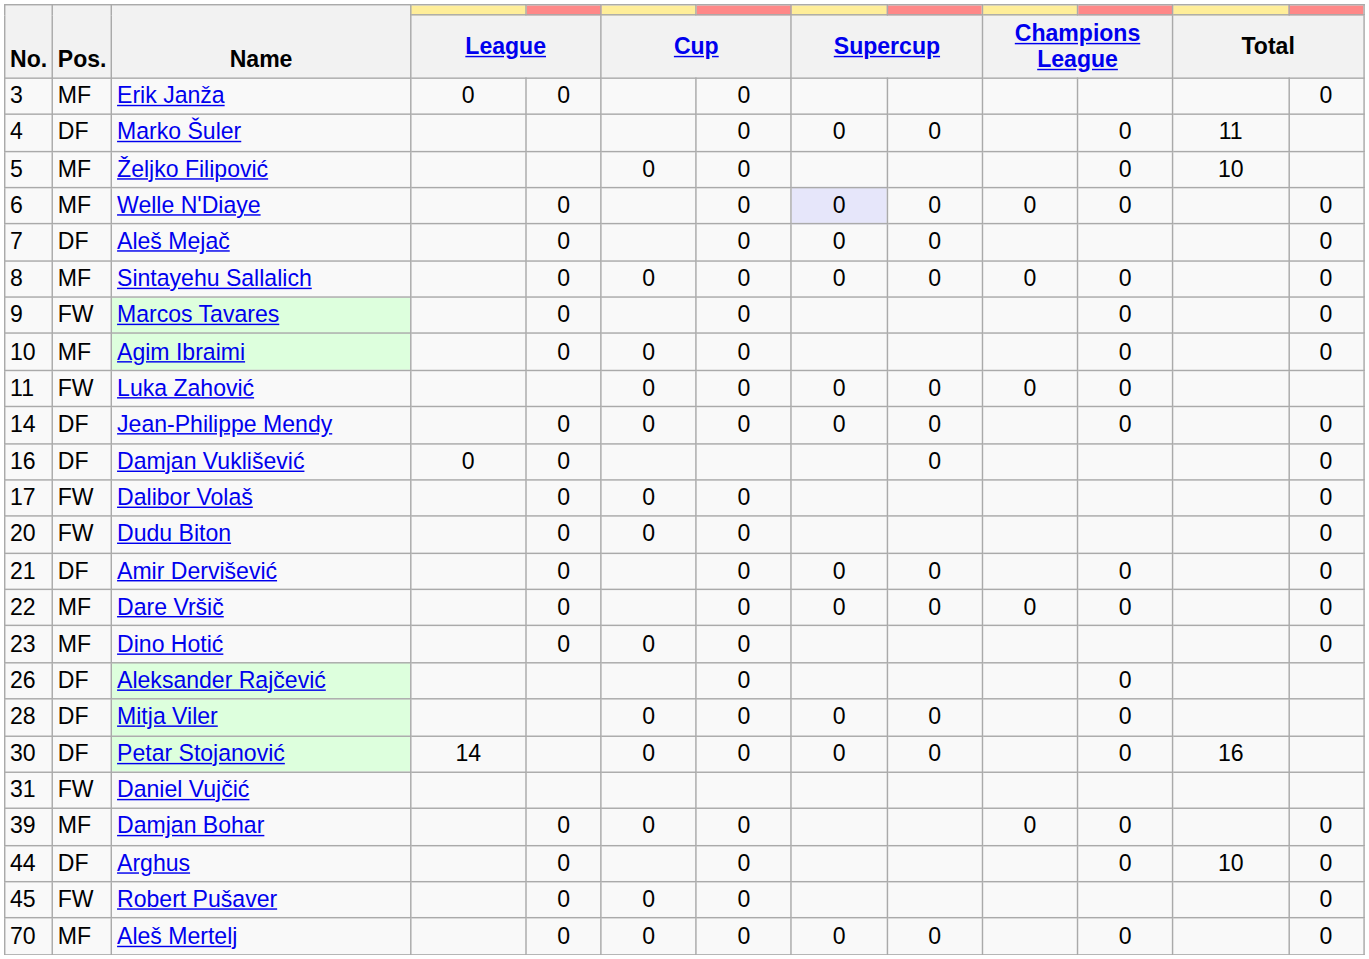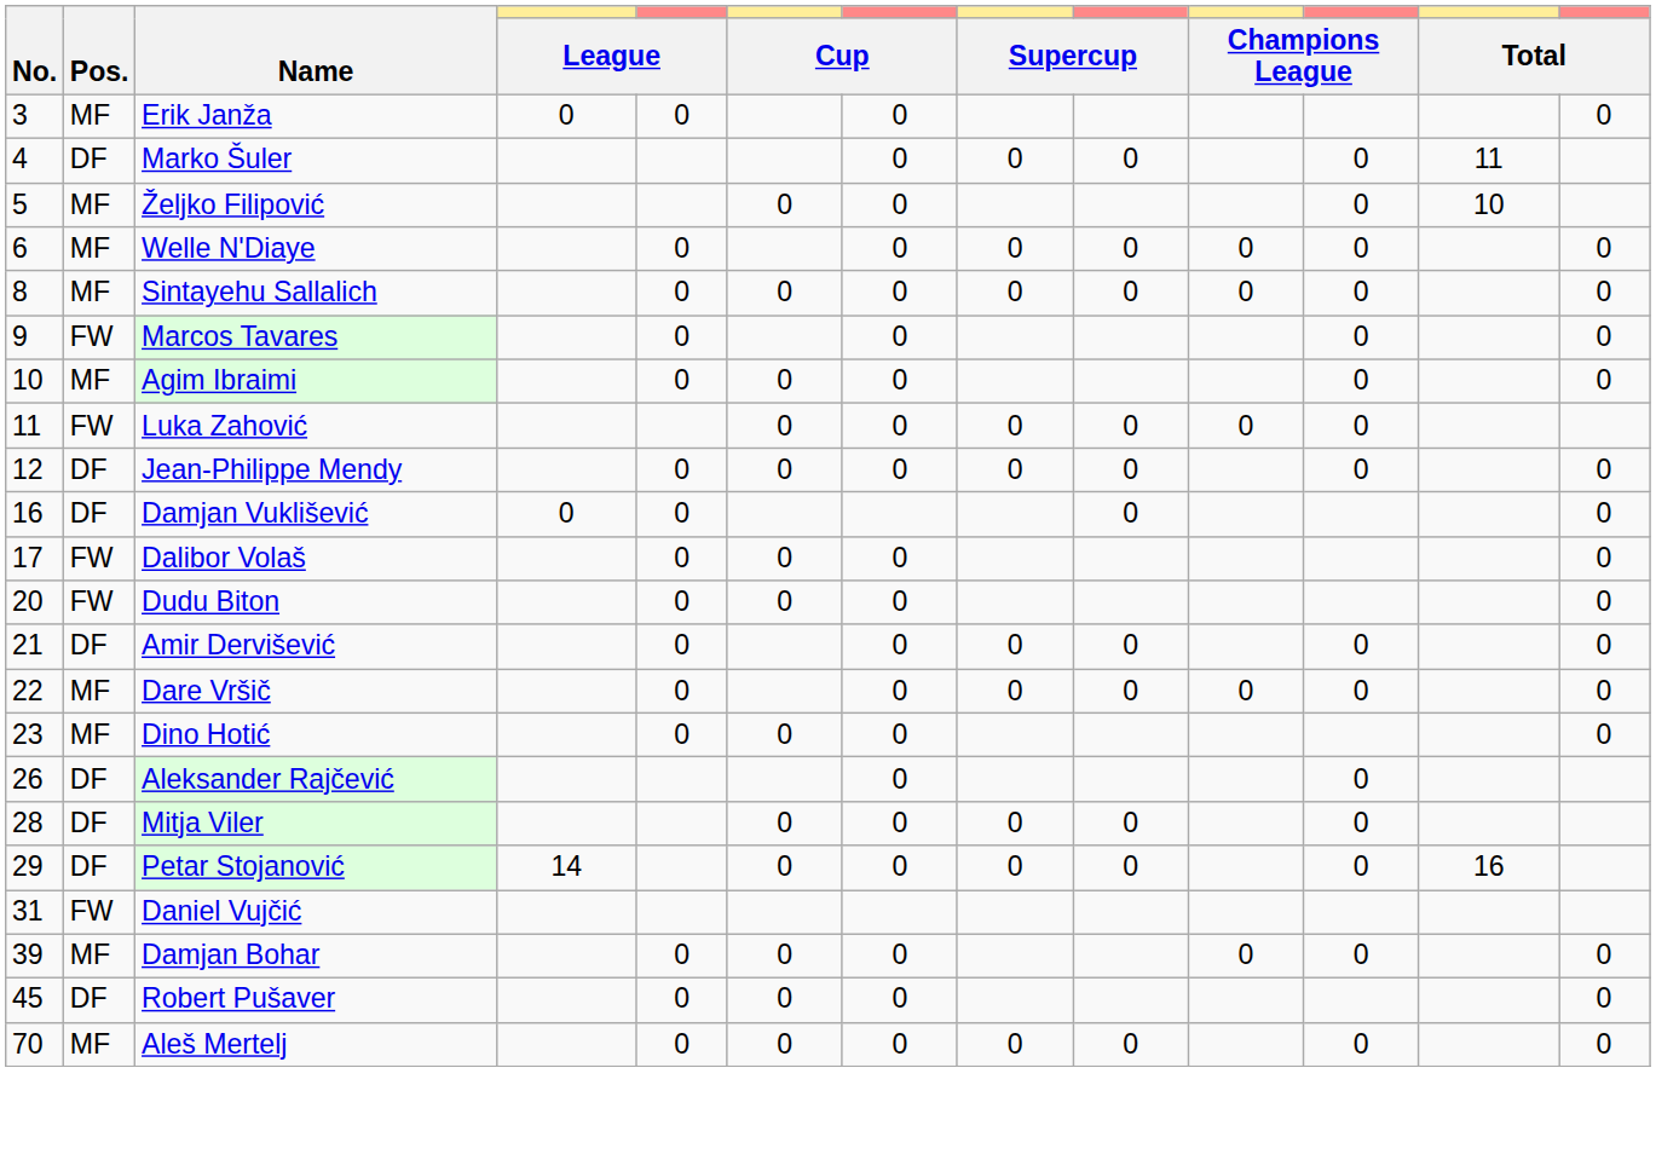Welle N'Diaye | column 8: lavender background -> no background
- row: 7 | DF | Aleš Mejač | 0 | 0 | 0 | 0 | 0
Jean-Philippe Mendy | No.: 14 -> 12
Petar Stojanović | No.: 30 -> 29
- row: 44 | DF | Arghus | 0 | 0 | 0 | 10 | 0
Robert Pušaver | Pos.: FW -> DF
